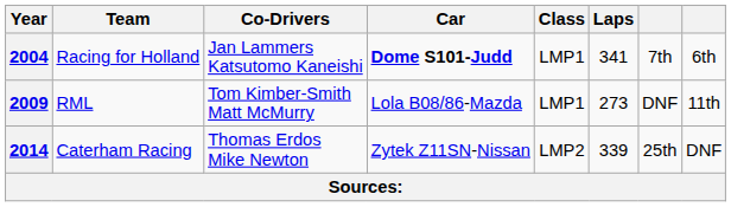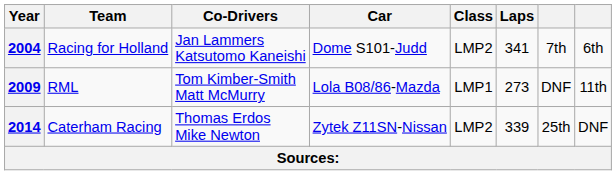2004 | Car: bold -> normal
2004 | Class: LMP1 -> LMP2
